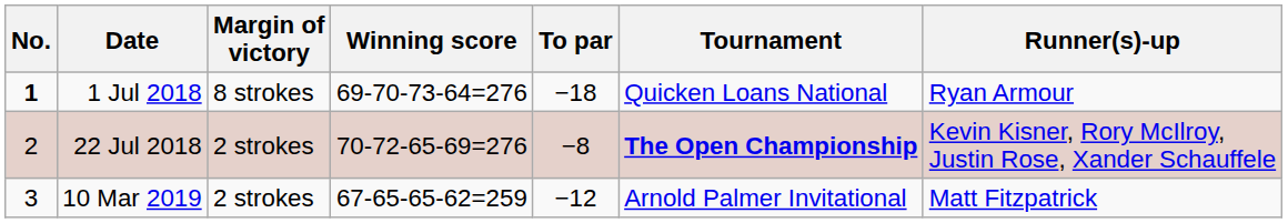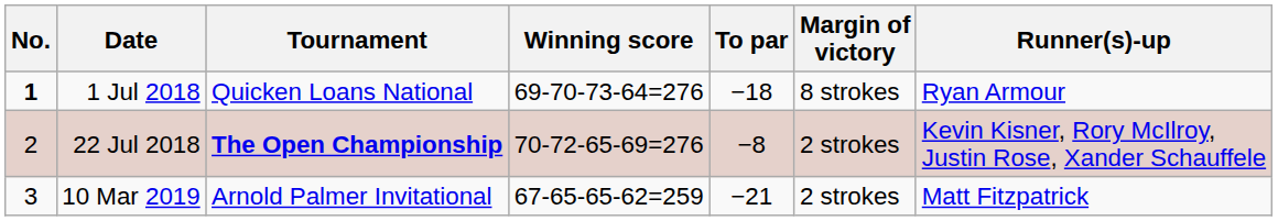columns swapped: Tournament <-> Margin of victory
10 Mar 2019 | To par: −12 -> −21
